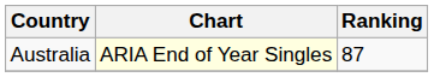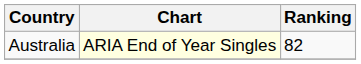Australia | Ranking: 87 -> 82
